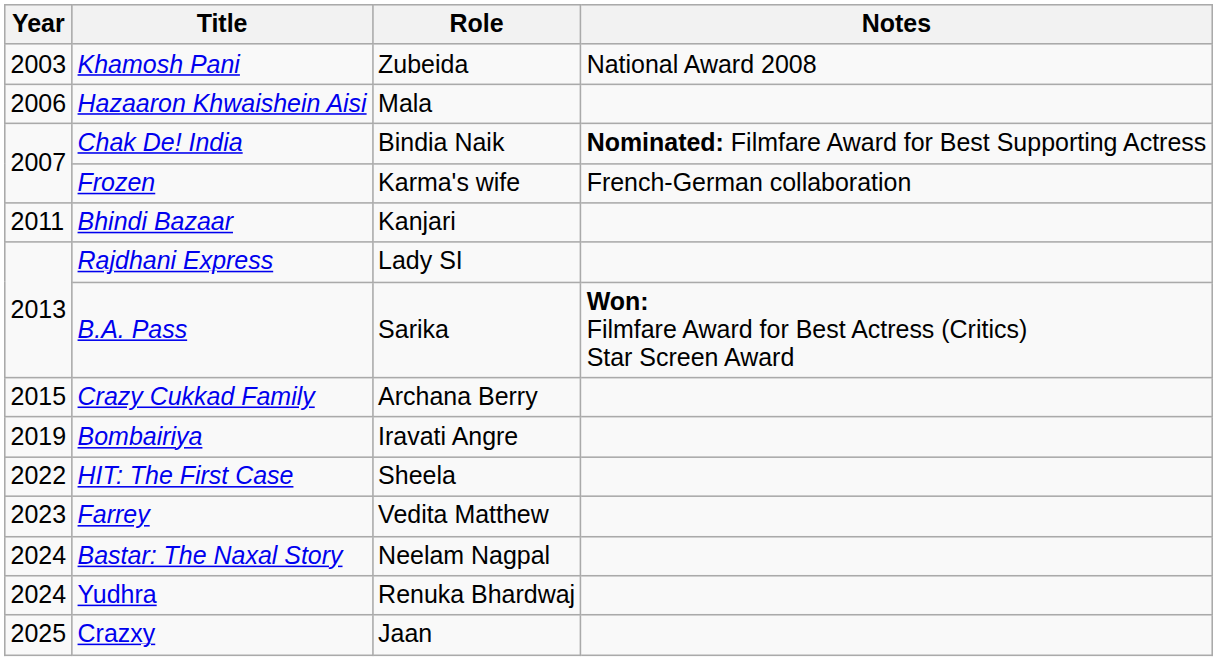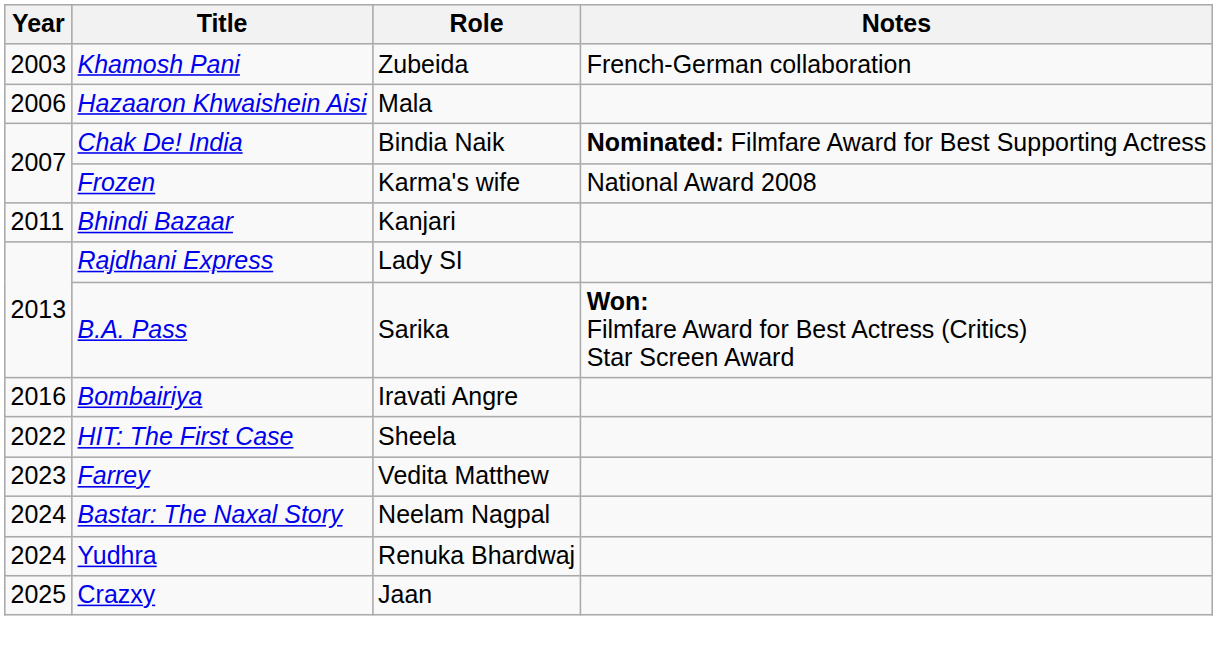Khamosh Pani | Notes: National Award 2008 -> French-German collaboration
Frozen | Notes: French-German collaboration -> National Award 2008
- row: 2015 | Crazy Cukkad Family | Archana Berry
Bombairiya | Year: 2019 -> 2016
